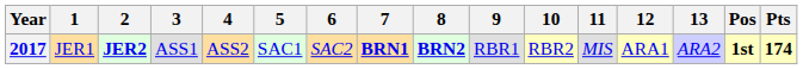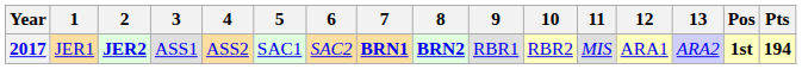2017 | Pts: 174 -> 194
